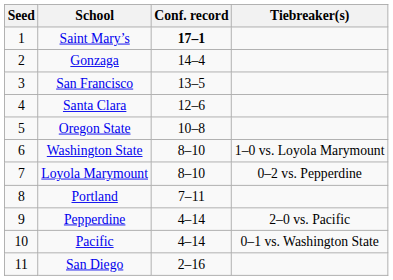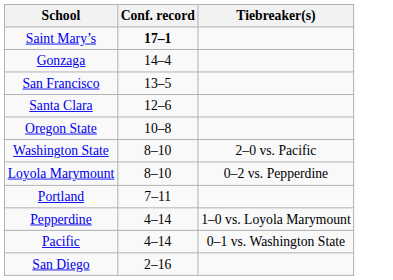- column: Seed | 1 | 2 | 3 | 4 | 5 | 6 | 7 | 8 | 9 | 10 | 11
Washington State | Tiebreaker(s): 1–0 vs. Loyola Marymount -> 2–0 vs. Pacific
Pepperdine | Tiebreaker(s): 2–0 vs. Pacific -> 1–0 vs. Loyola Marymount
